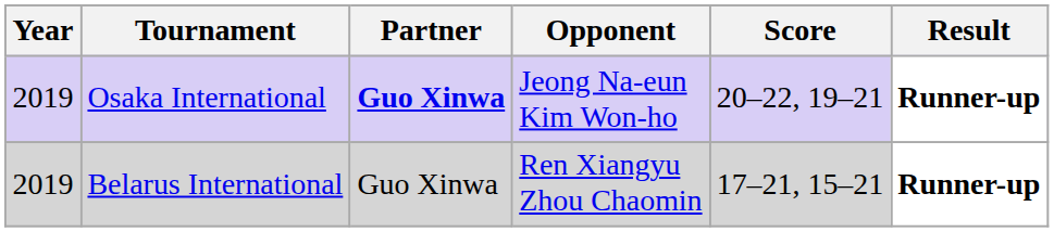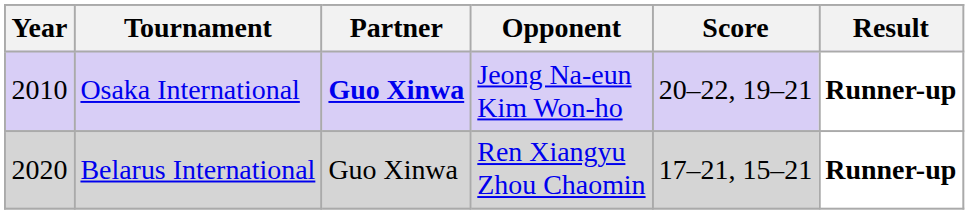Osaka International | Year: 2019 -> 2010
Belarus International | Year: 2019 -> 2020
